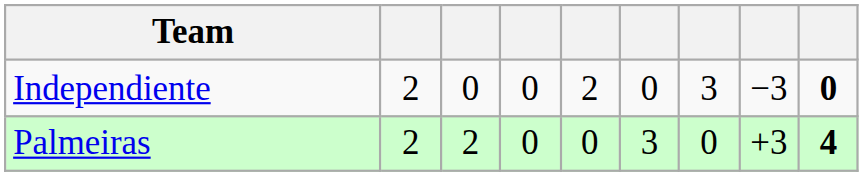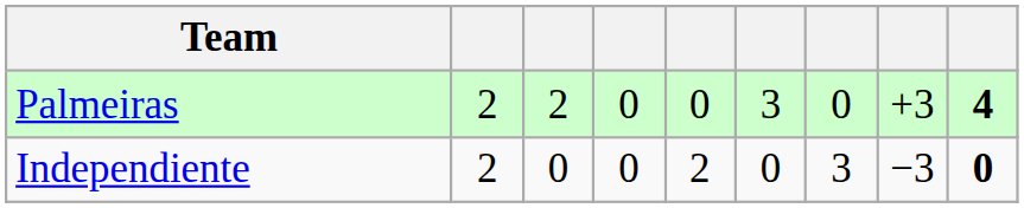rows swapped: Palmeiras <-> Independiente
